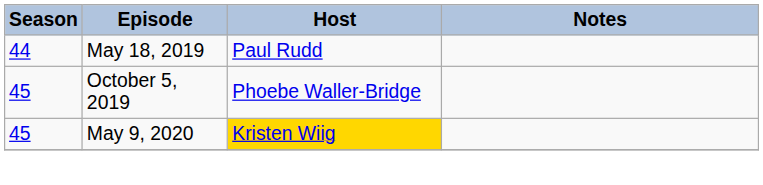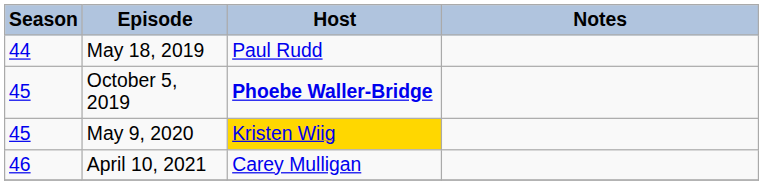October 5, 2019 | Host: normal -> bold
+ row: 46 | April 10, 2021 | Carey Mulligan
